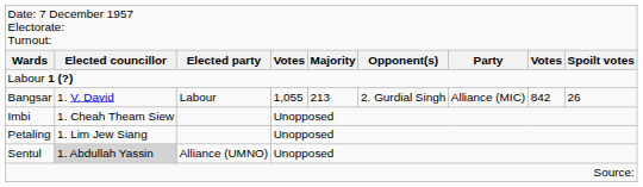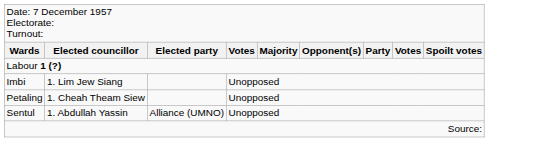- row: Bangsar | 1. V. David | Labour | 1,055 | 213 | 2. Gurdial Singh | Alliance (MIC) | 842 | 26
Imbi | column 2: 1. Cheah Theam Siew -> 1. Lim Jew Siang
Petaling | column 2: 1. Lim Jew Siang -> 1. Cheah Theam Siew
Sentul | column 2: lightgrey background -> no background
